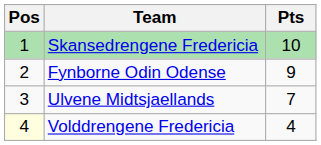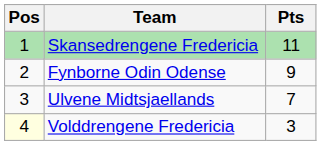Skansedrengene Fredericia | Pts: 10 -> 11
Volddrengene Fredericia | Pts: 4 -> 3
